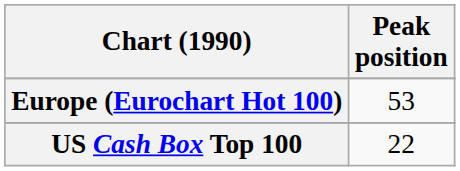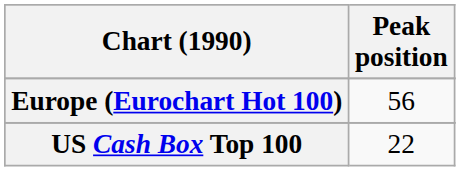Europe (Eurochart Hot 100) | Peak position: 53 -> 56
